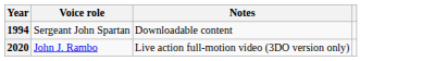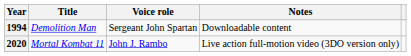+ column: Title | Demolition Man | Mortal Kombat 11
